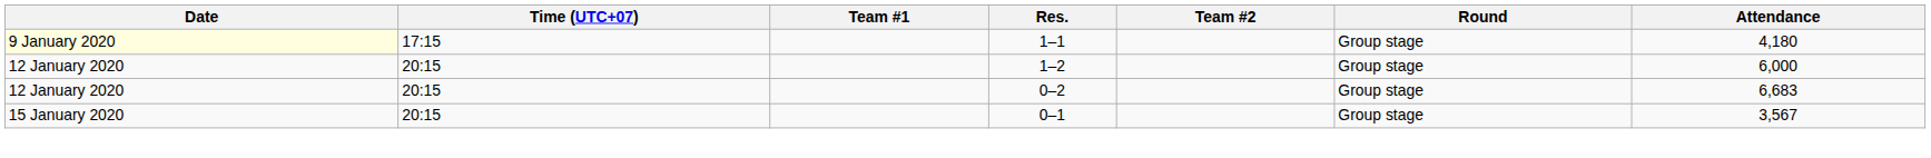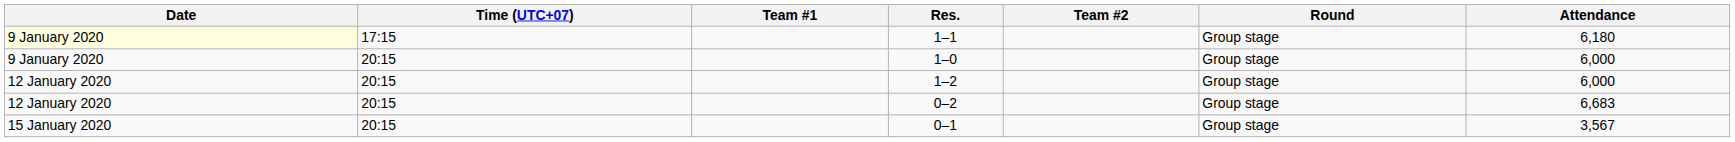1–1 | Attendance: 4,180 -> 6,180
+ row: 9 January 2020 | 20:15 | 1–0 | Group stage | 6,000
